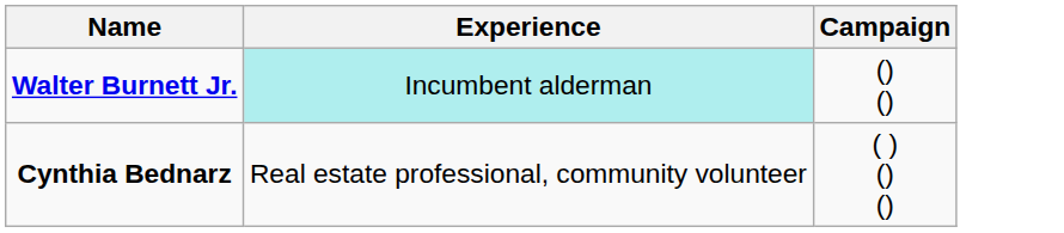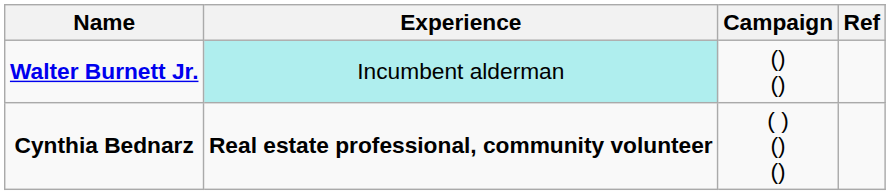+ column: Ref
Cynthia Bednarz | Experience: normal -> bold
